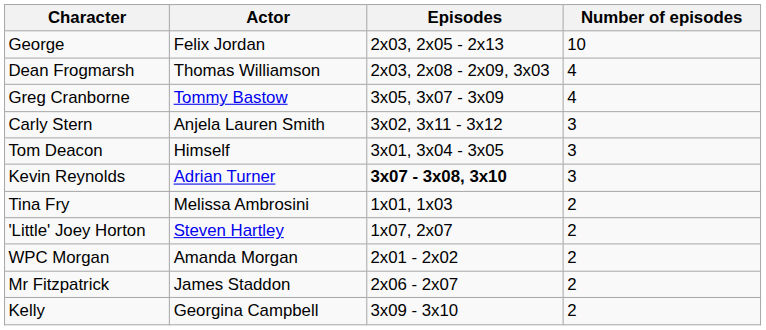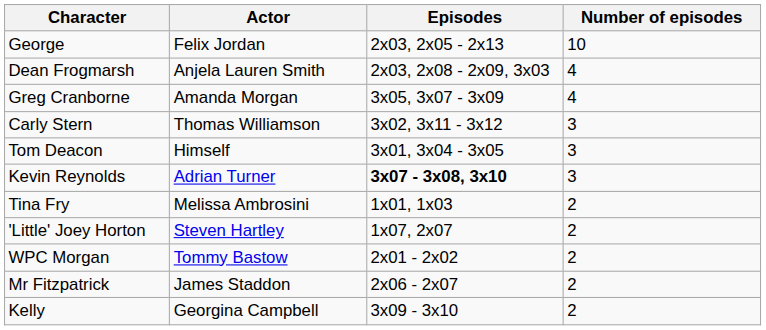Dean Frogmarsh | Actor: Thomas Williamson -> Anjela Lauren Smith
Greg Cranborne | Actor: Tommy Bastow -> Amanda Morgan
Carly Stern | Actor: Anjela Lauren Smith -> Thomas Williamson
WPC Morgan | Actor: Amanda Morgan -> Tommy Bastow
